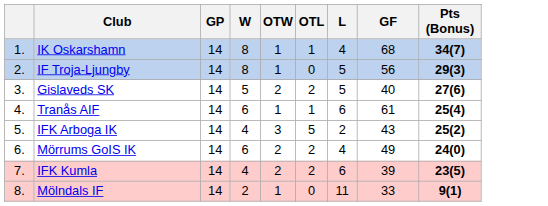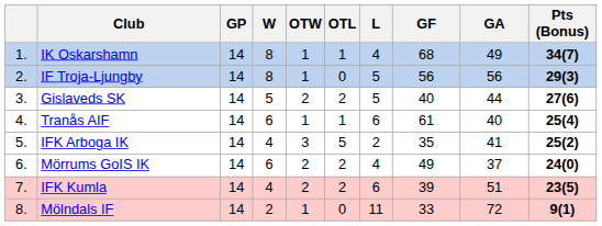+ column: GA | 49 | 56 | 44 | 40 | 41 | 37 | 51 | 72
IFK Arboga IK | GF: 43 -> 35
